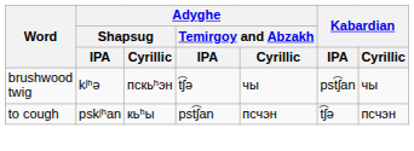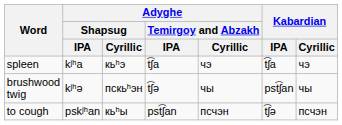+ row: spleen | kʲʰa | кьʰэ | t͡ʃa | чэ | t͡ʃa | чэ
